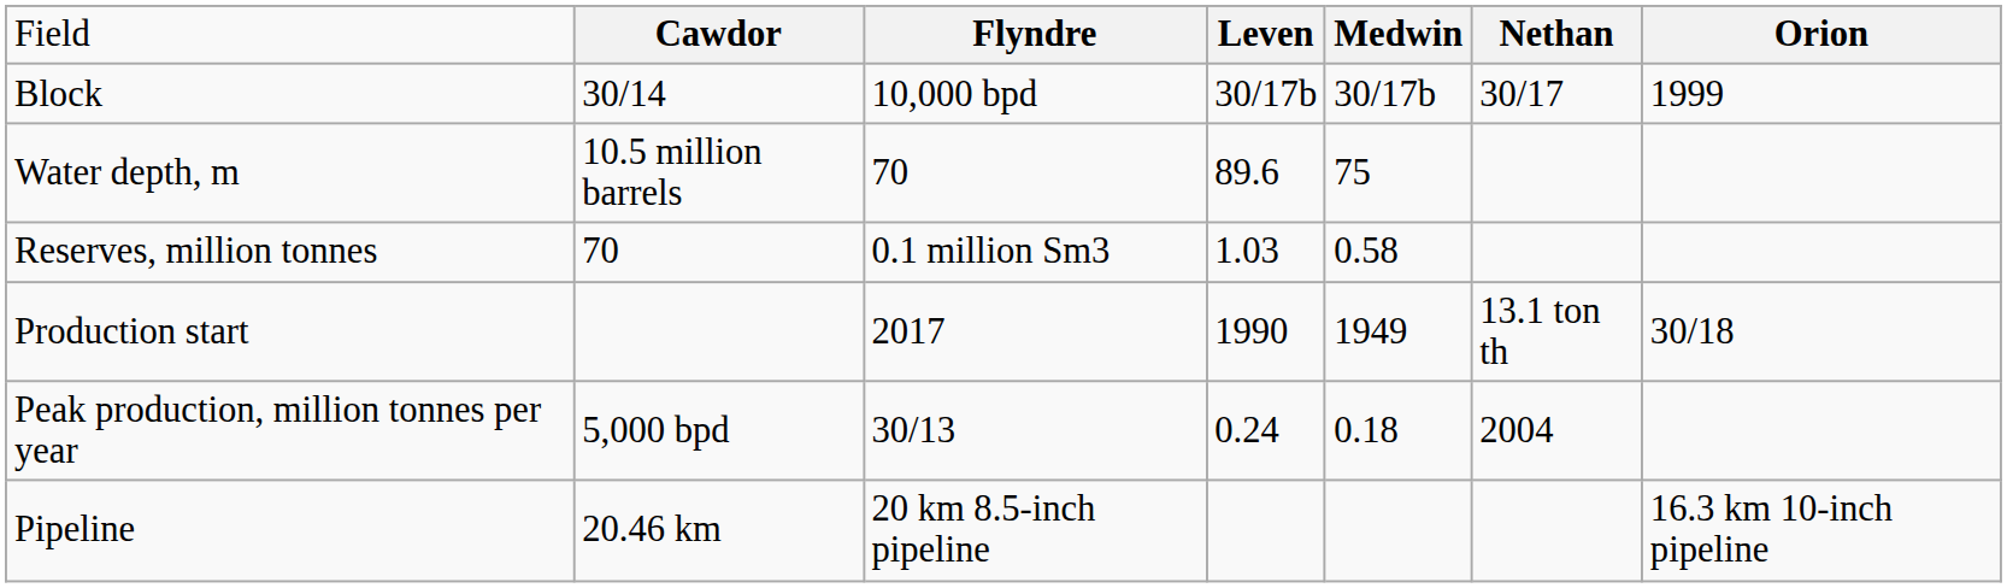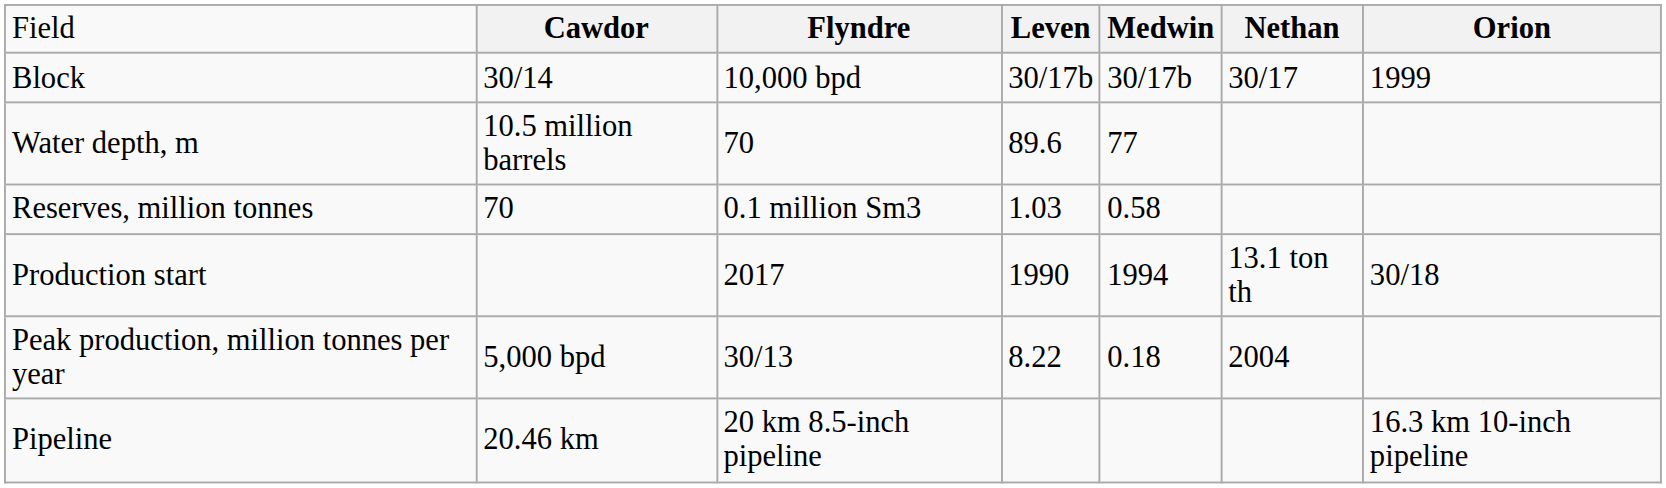Water depth, m | column 5: 75 -> 77
Production start | column 5: 1949 -> 1994
Peak production, million tonnes per year | column 4: 0.24 -> 8.22
